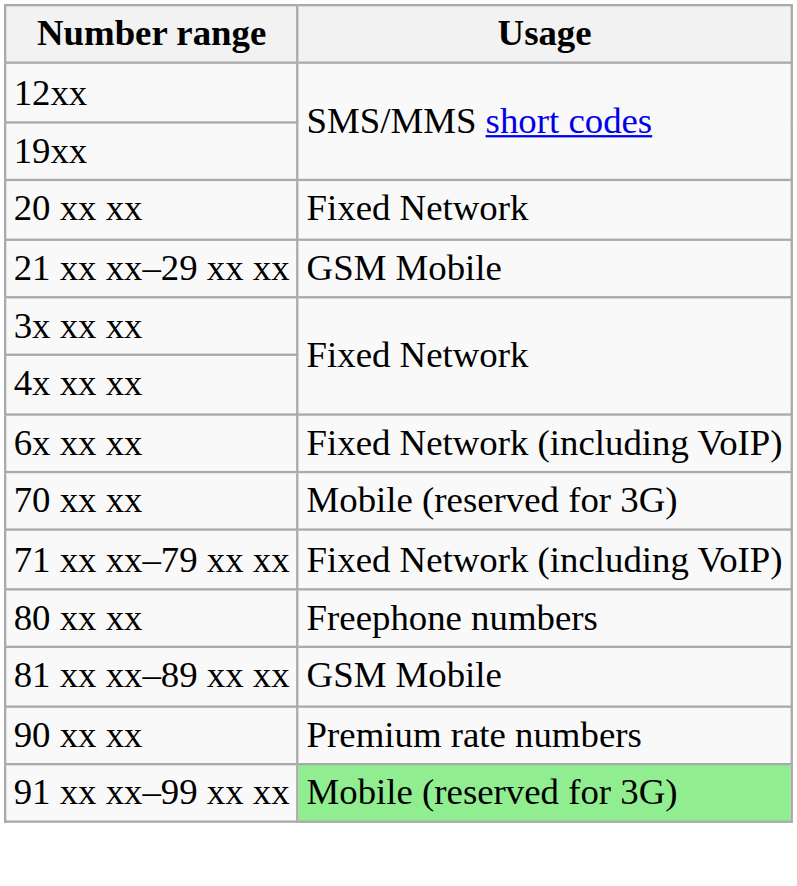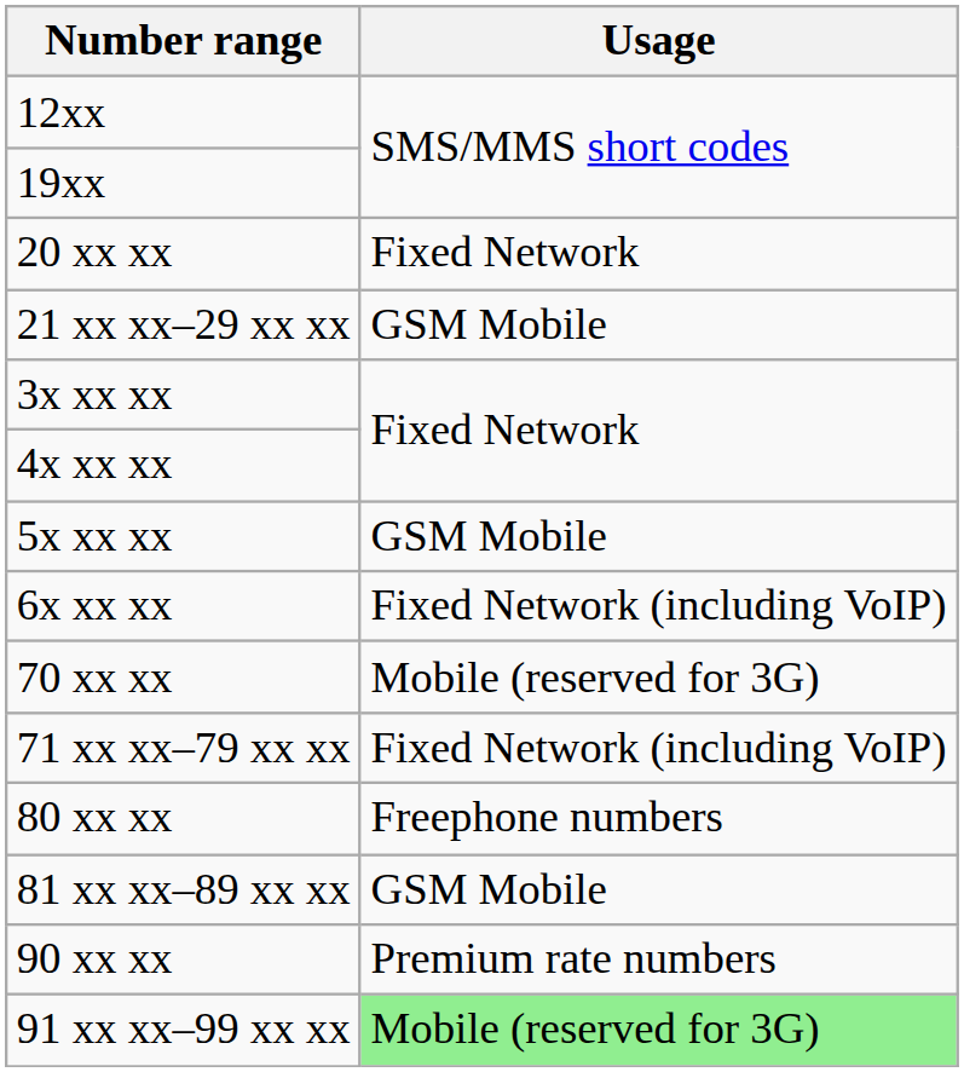+ row: 5x xx xx | GSM Mobile
